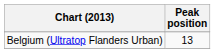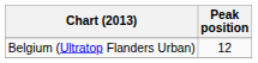Belgium (Ultratop Flanders Urban) | Peak position: 13 -> 12
